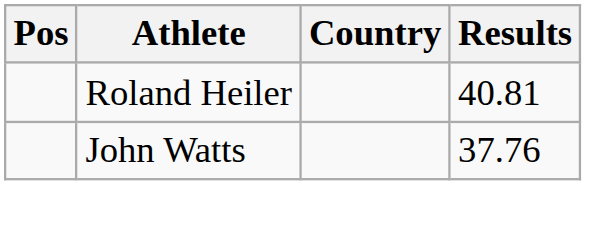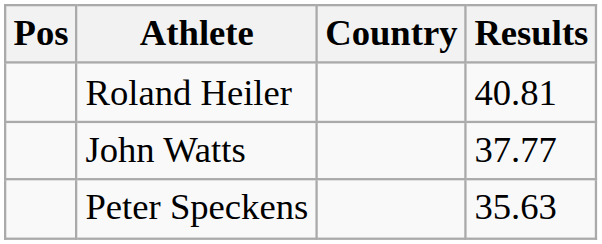John Watts | Results: 37.76 -> 37.77
+ row: Peter Speckens | 35.63
